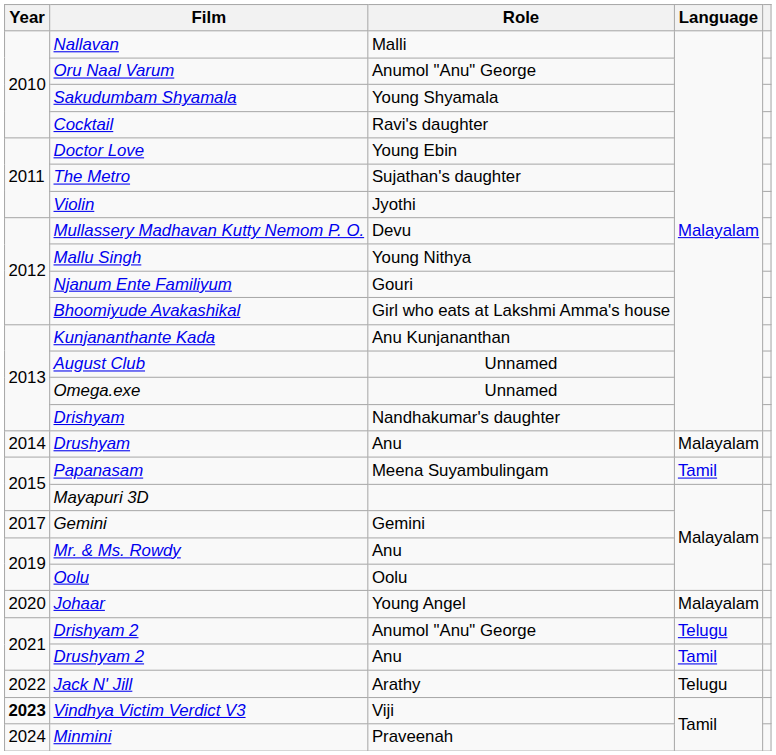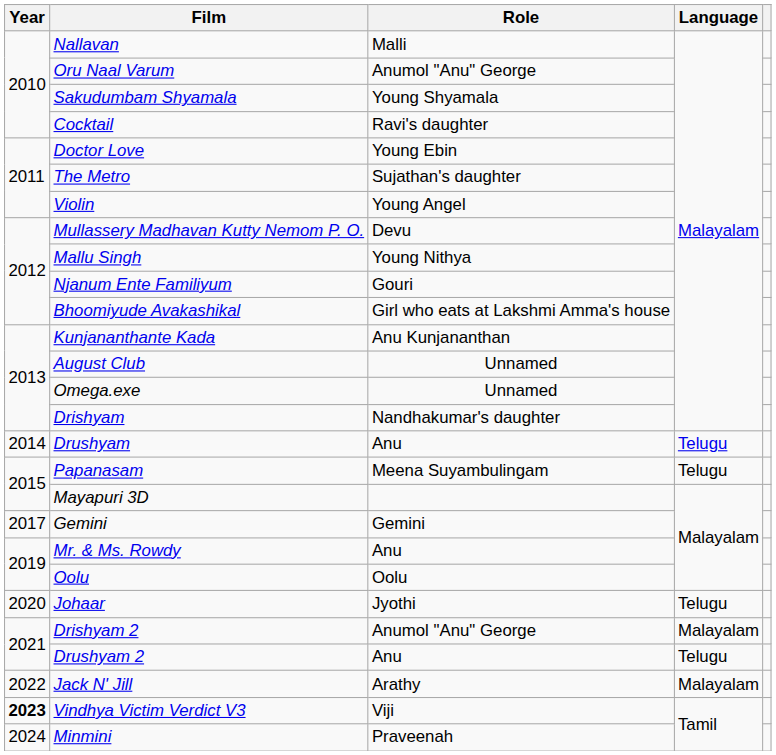Violin | Role: Jyothi -> Young Angel
Drushyam | Language: Malayalam -> Telugu
Papanasam | Language: Tamil -> Telugu
Johaar | Role: Young Angel -> Jyothi
Johaar | Language: Malayalam -> Telugu
Drishyam 2 | Language: Telugu -> Malayalam
Drushyam 2 | Language: Tamil -> Telugu
Jack N' Jill | Language: Telugu -> Malayalam
